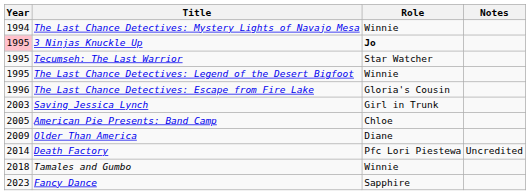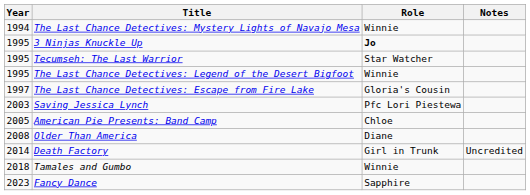3 Ninjas Knuckle Up | Year: pink background -> no background
The Last Chance Detectives: Escape from Fire Lake | Year: 1996 -> 1997
Saving Jessica Lynch | Role: Girl in Trunk -> Pfc Lori Piestewa
Older Than America | Year: 2009 -> 2008
Death Factory | Role: Pfc Lori Piestewa -> Girl in Trunk
